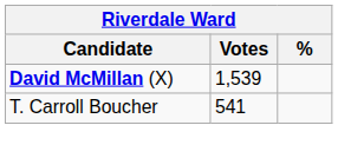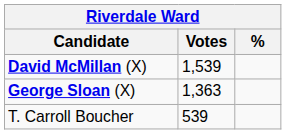+ row: George Sloan (X) | 1,363
T. Carroll Boucher | Votes: 541 -> 539
